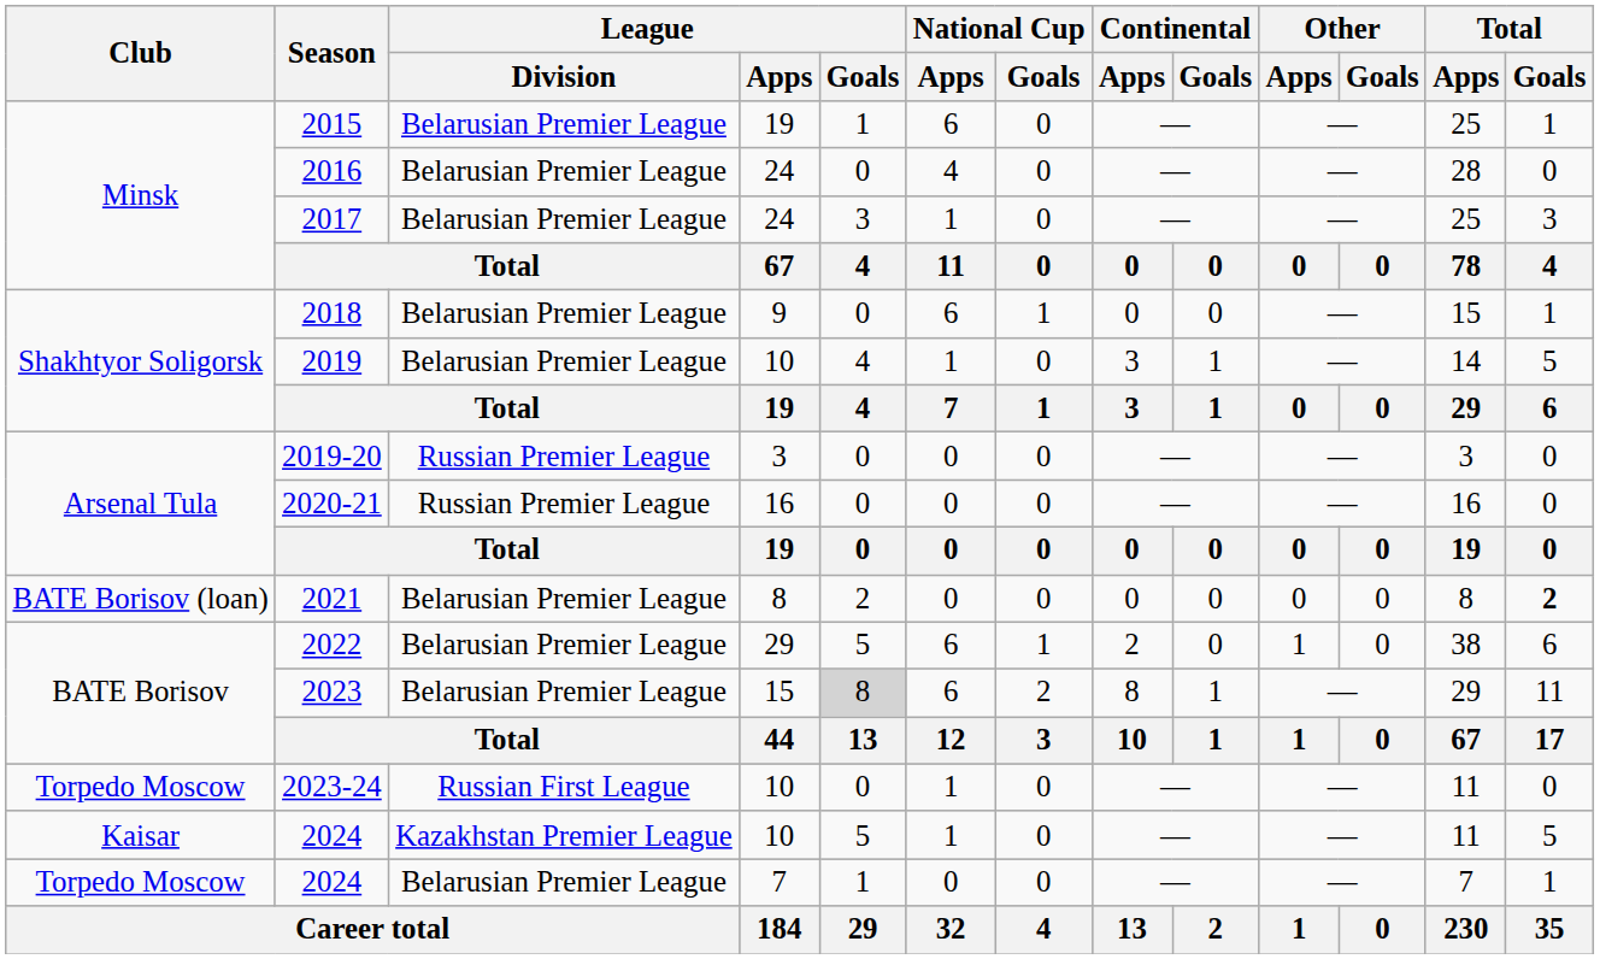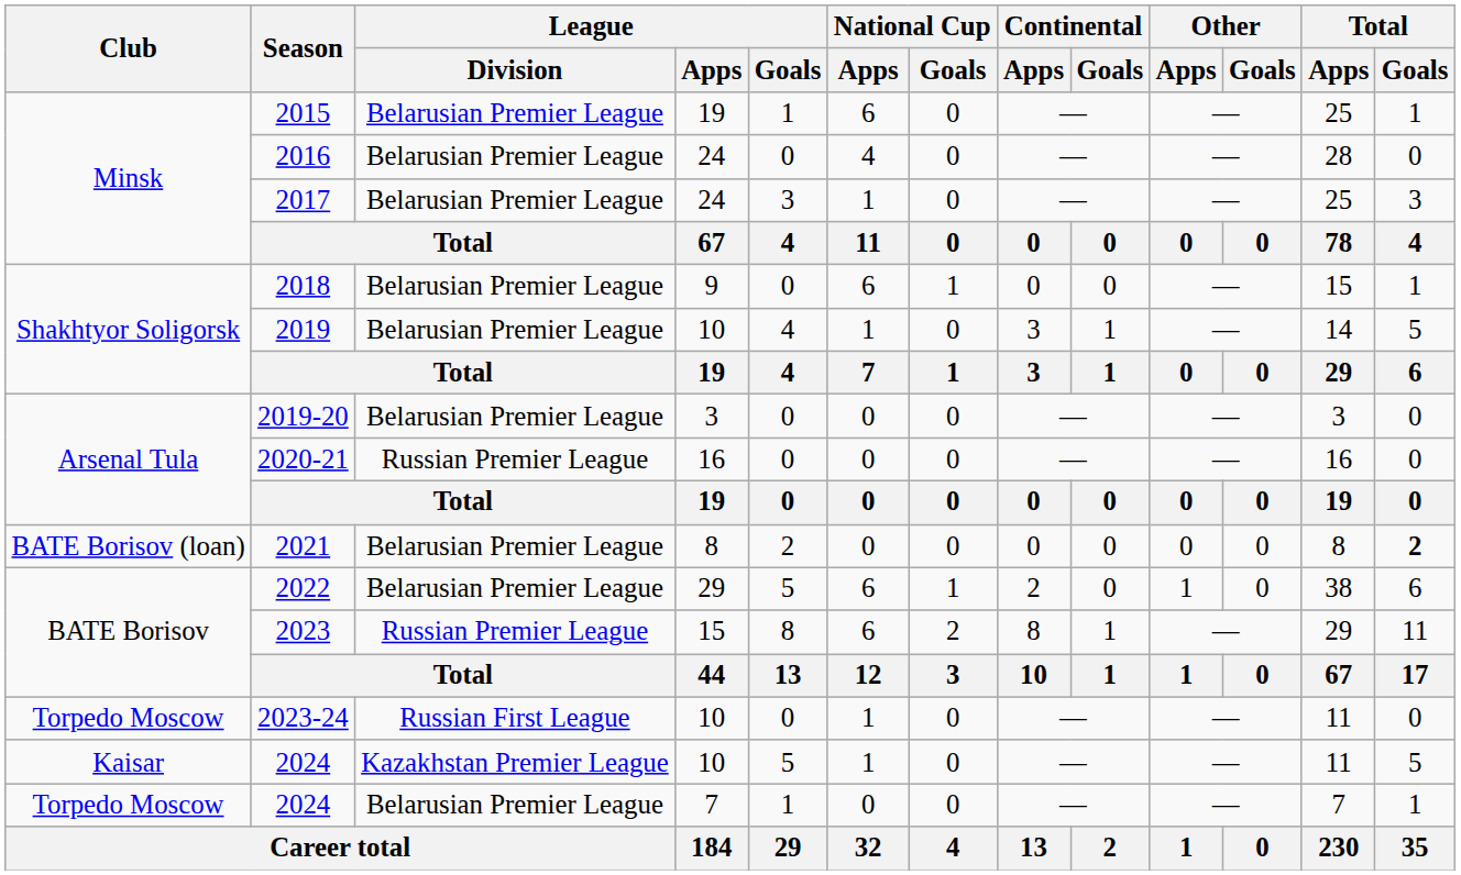2019-20 | League / Division: Russian Premier League -> Belarusian Premier League
2023 | League / Division: Belarusian Premier League -> Russian Premier League
2023 | League / Goals: lightgrey background -> no background
